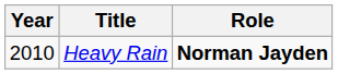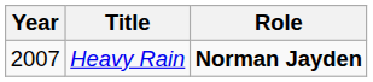Heavy Rain | Year: 2010 -> 2007
